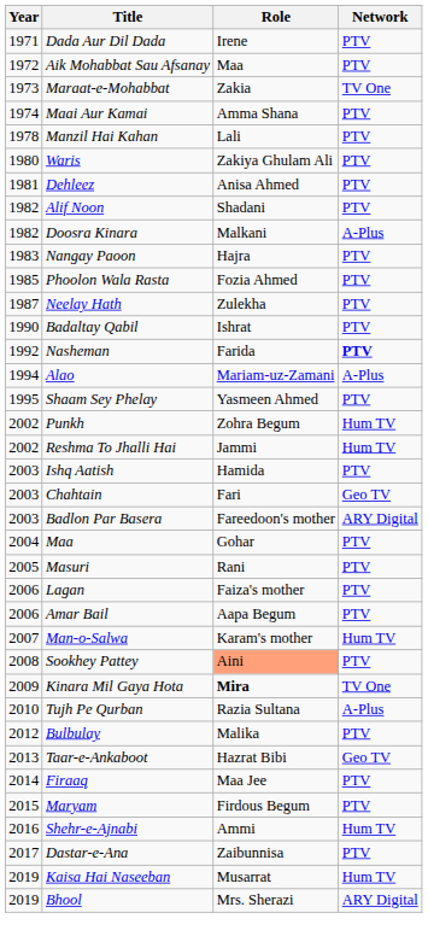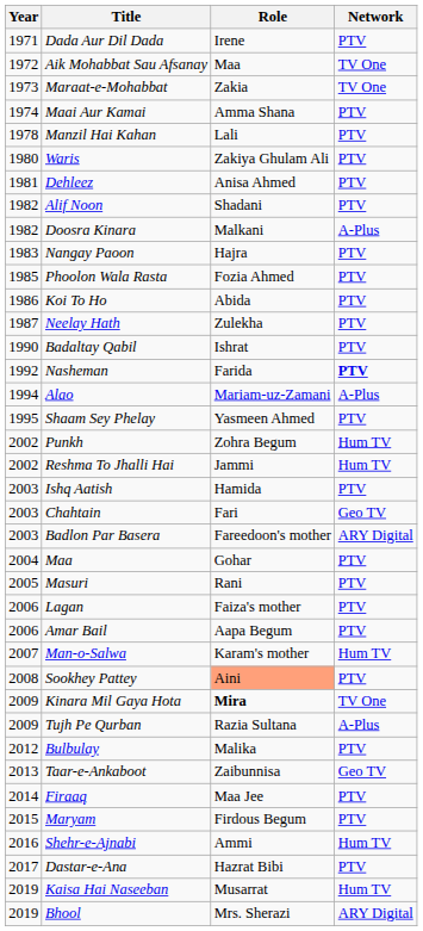Aik Mohabbat Sau Afsanay | Network: PTV -> TV One
+ row: 1986 | Koi To Ho | Abida | PTV
Tujh Pe Qurban | Year: 2010 -> 2009
Taar-e-Ankaboot | Role: Hazrat Bibi -> Zaibunnisa
Dastar-e-Ana | Role: Zaibunnisa -> Hazrat Bibi
